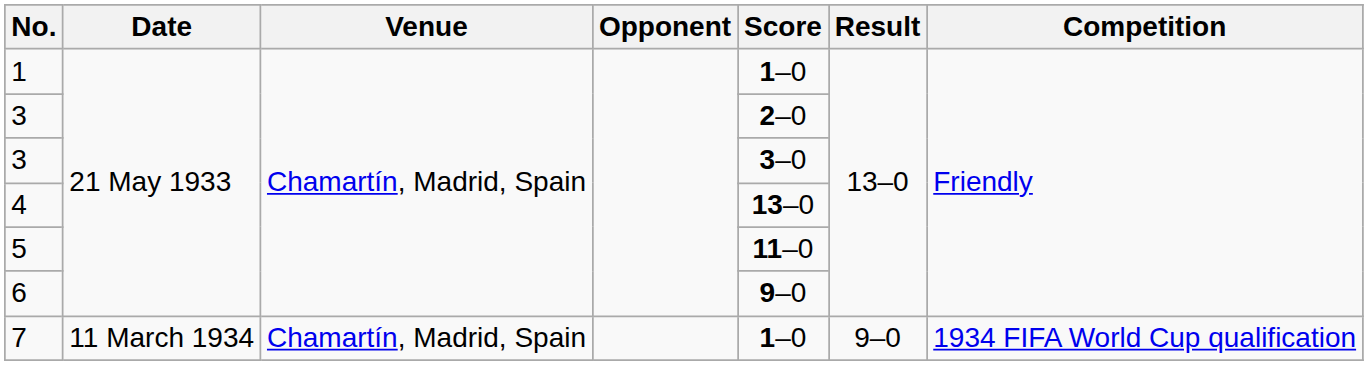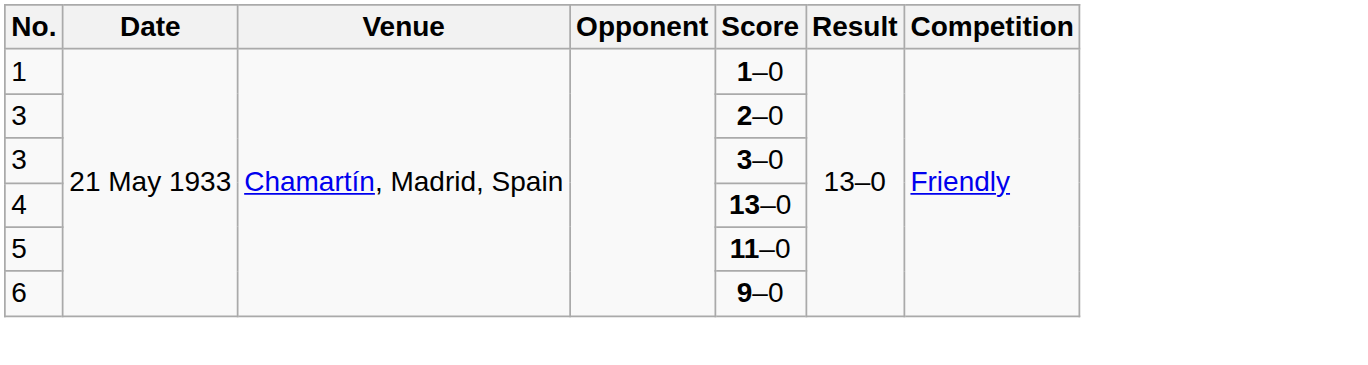- row: 7 | 11 March 1934 | Chamartín, Madrid, Spain | 1–0 | 9–0 | 1934 FIFA World Cup qualification
